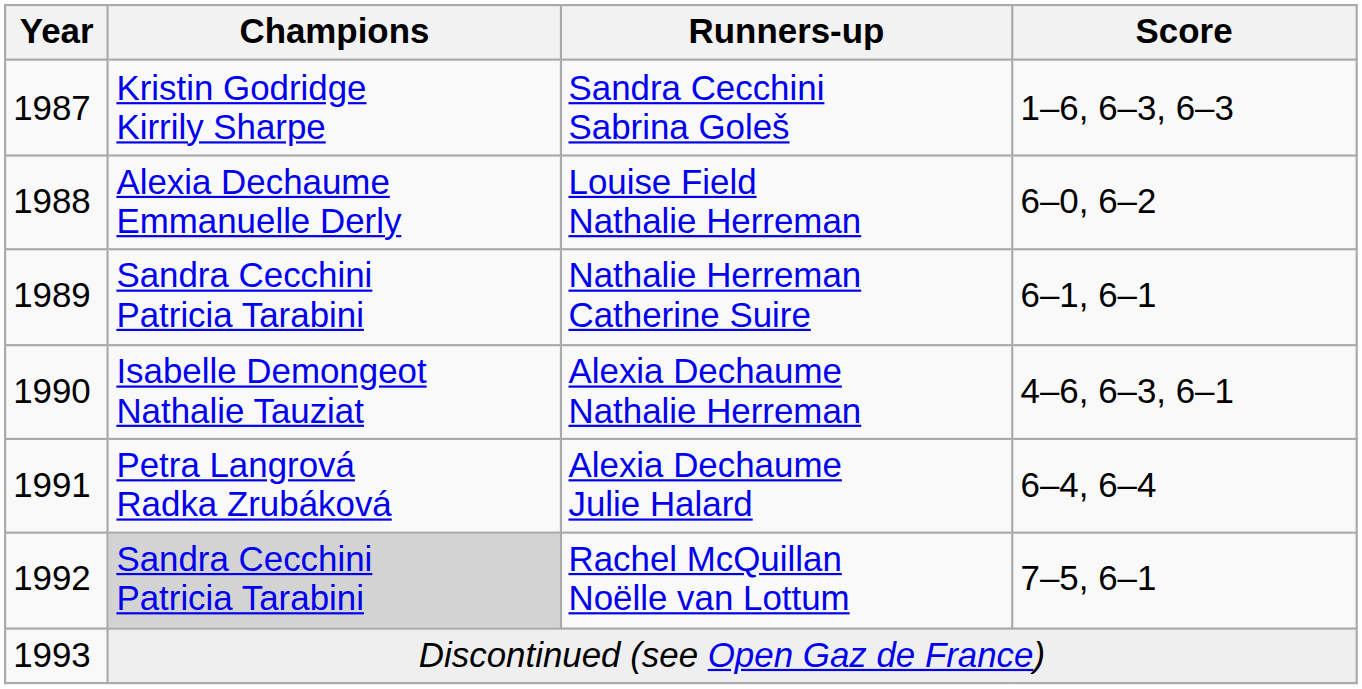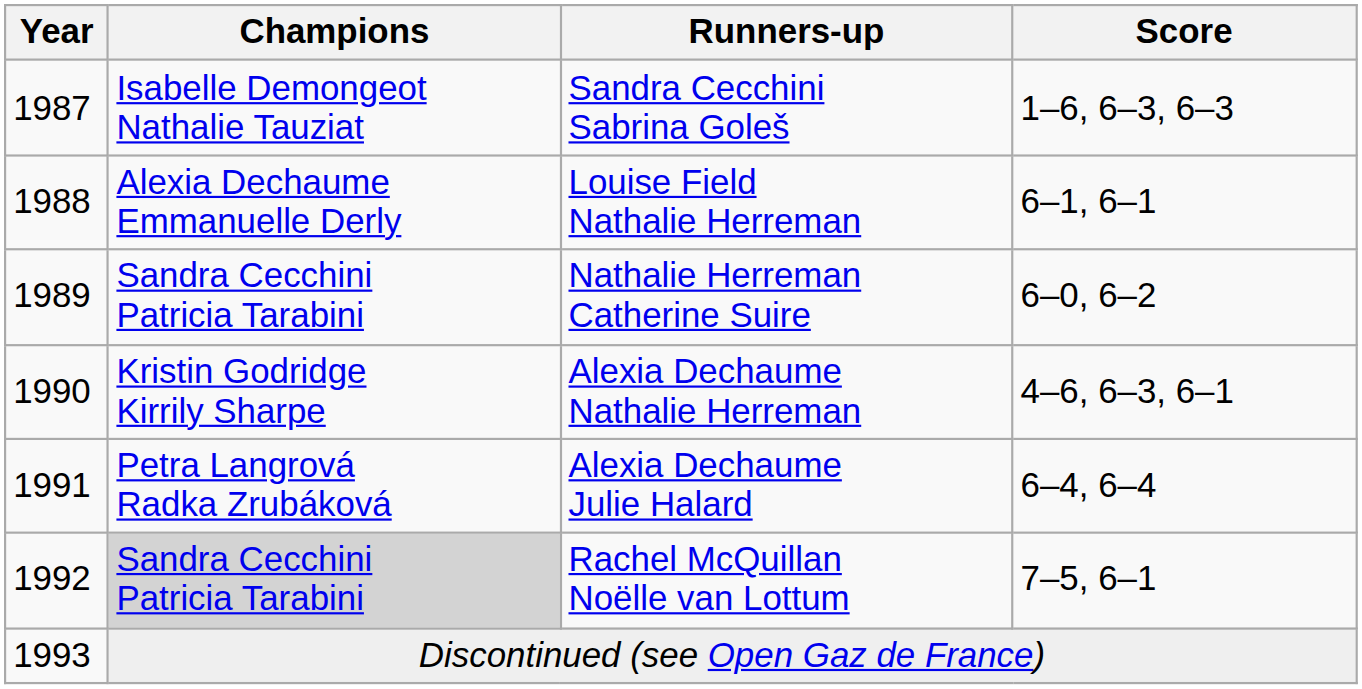Sandra Cecchini Sabrina Goleš | Champions: Kristin Godridge Kirrily Sharpe -> Isabelle Demongeot Nathalie Tauziat
Louise Field Nathalie Herreman | Score: 6–0, 6–2 -> 6–1, 6–1
Nathalie Herreman Catherine Suire | Score: 6–1, 6–1 -> 6–0, 6–2
Alexia Dechaume Nathalie Herreman | Champions: Isabelle Demongeot Nathalie Tauziat -> Kristin Godridge Kirrily Sharpe
